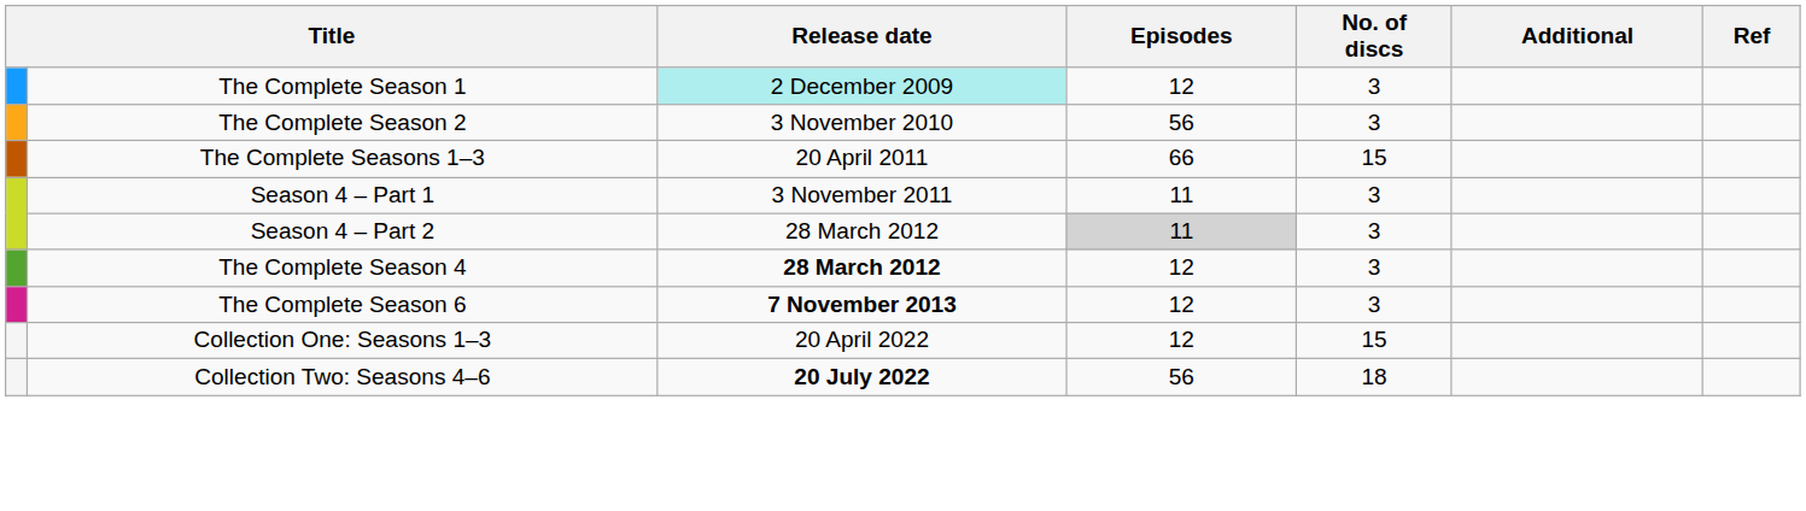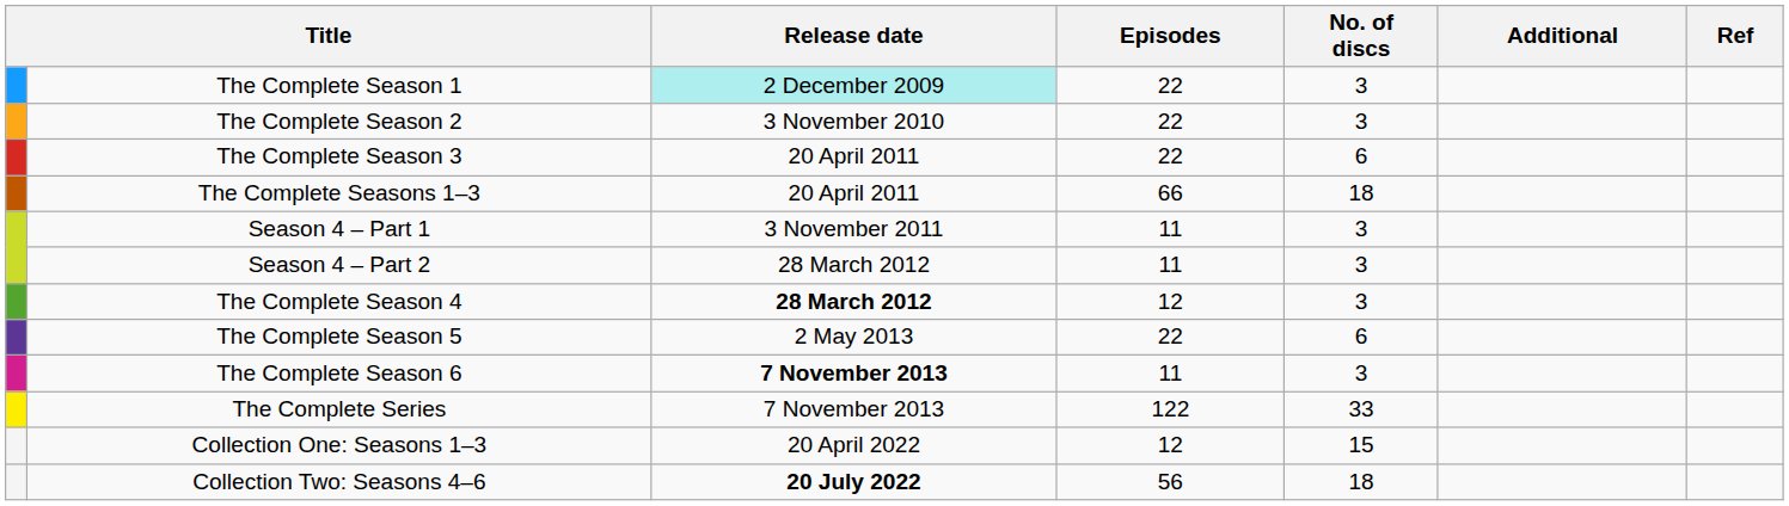The Complete Season 1 | Episodes: 12 -> 22
The Complete Season 2 | Episodes: 56 -> 22
+ row: The Complete Season 3 | 20 April 2011 | 22 | 6
The Complete Seasons 1–3 | No. of discs: 15 -> 18
Season 4 – Part 2 | Episodes: lightgrey background -> no background
+ row: The Complete Season 5 | 2 May 2013 | 22 | 6
The Complete Season 6 | Episodes: 12 -> 11
+ row: The Complete Series | 7 November 2013 | 122 | 33
